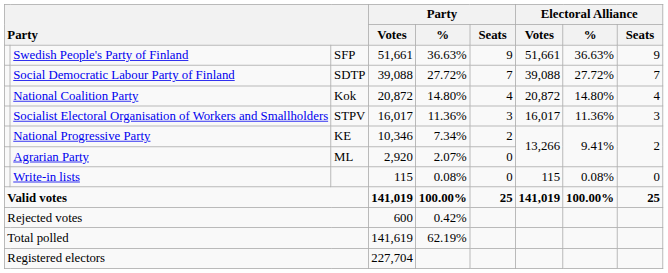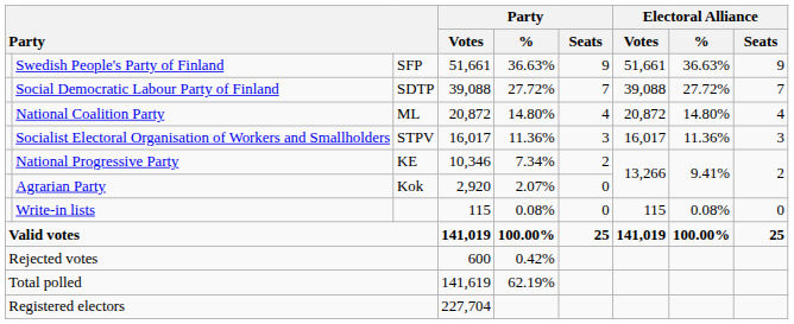National Coalition Party | column 3: Kok -> ML
Agrarian Party | column 3: ML -> Kok
